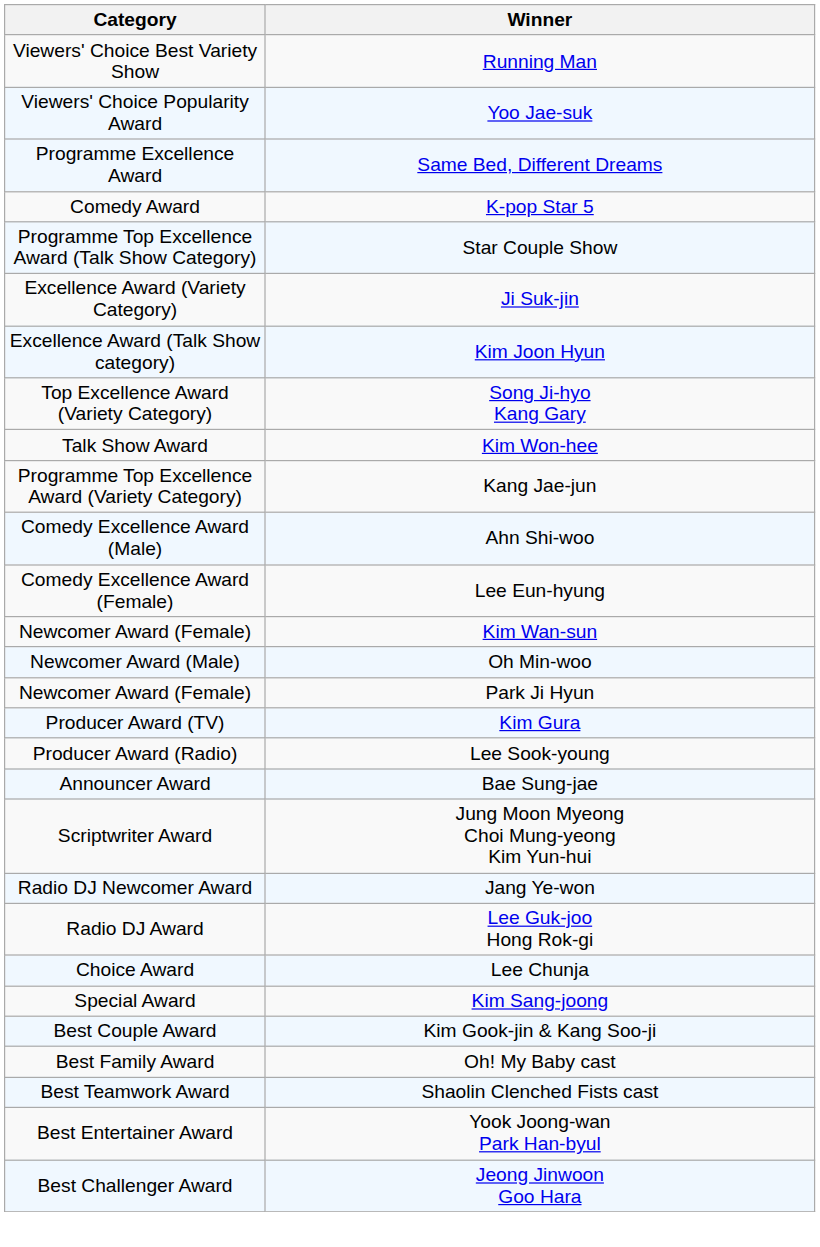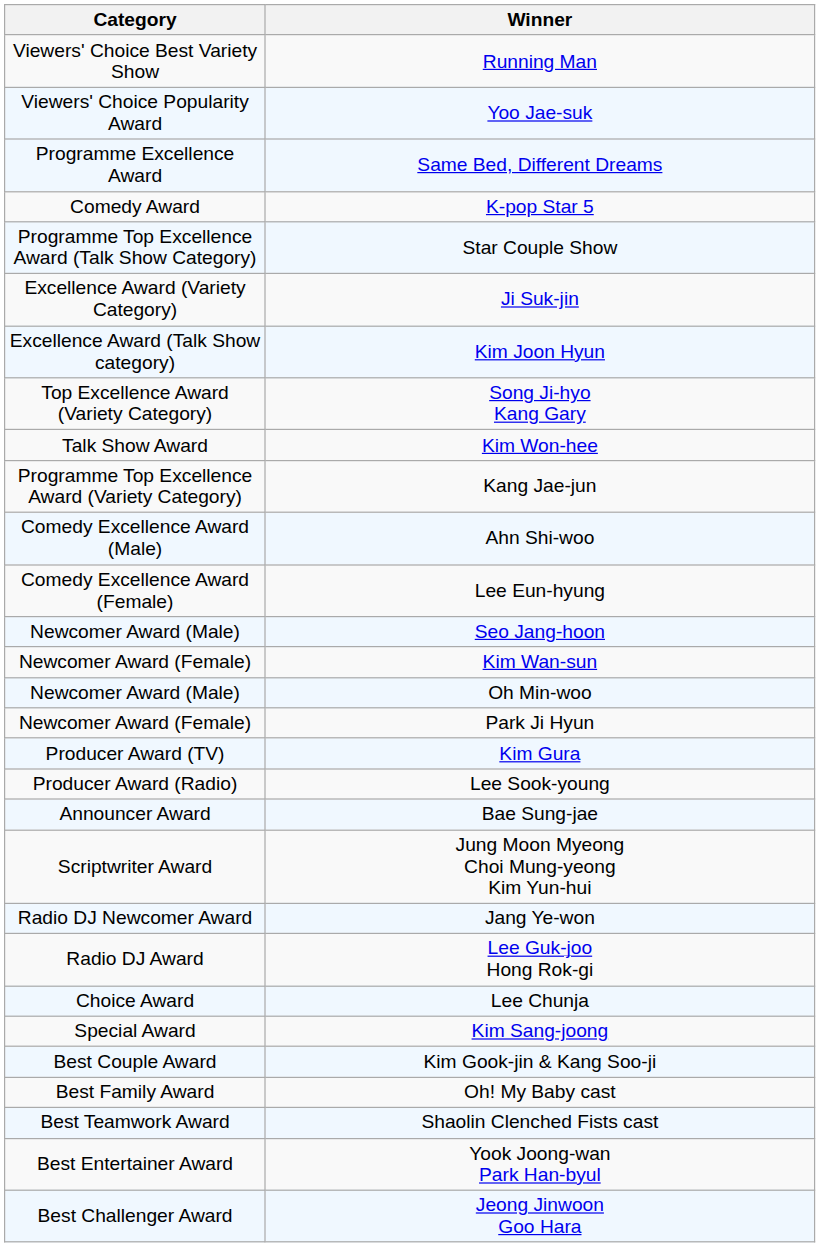+ row: Newcomer Award (Male) | Seo Jang-hoon
